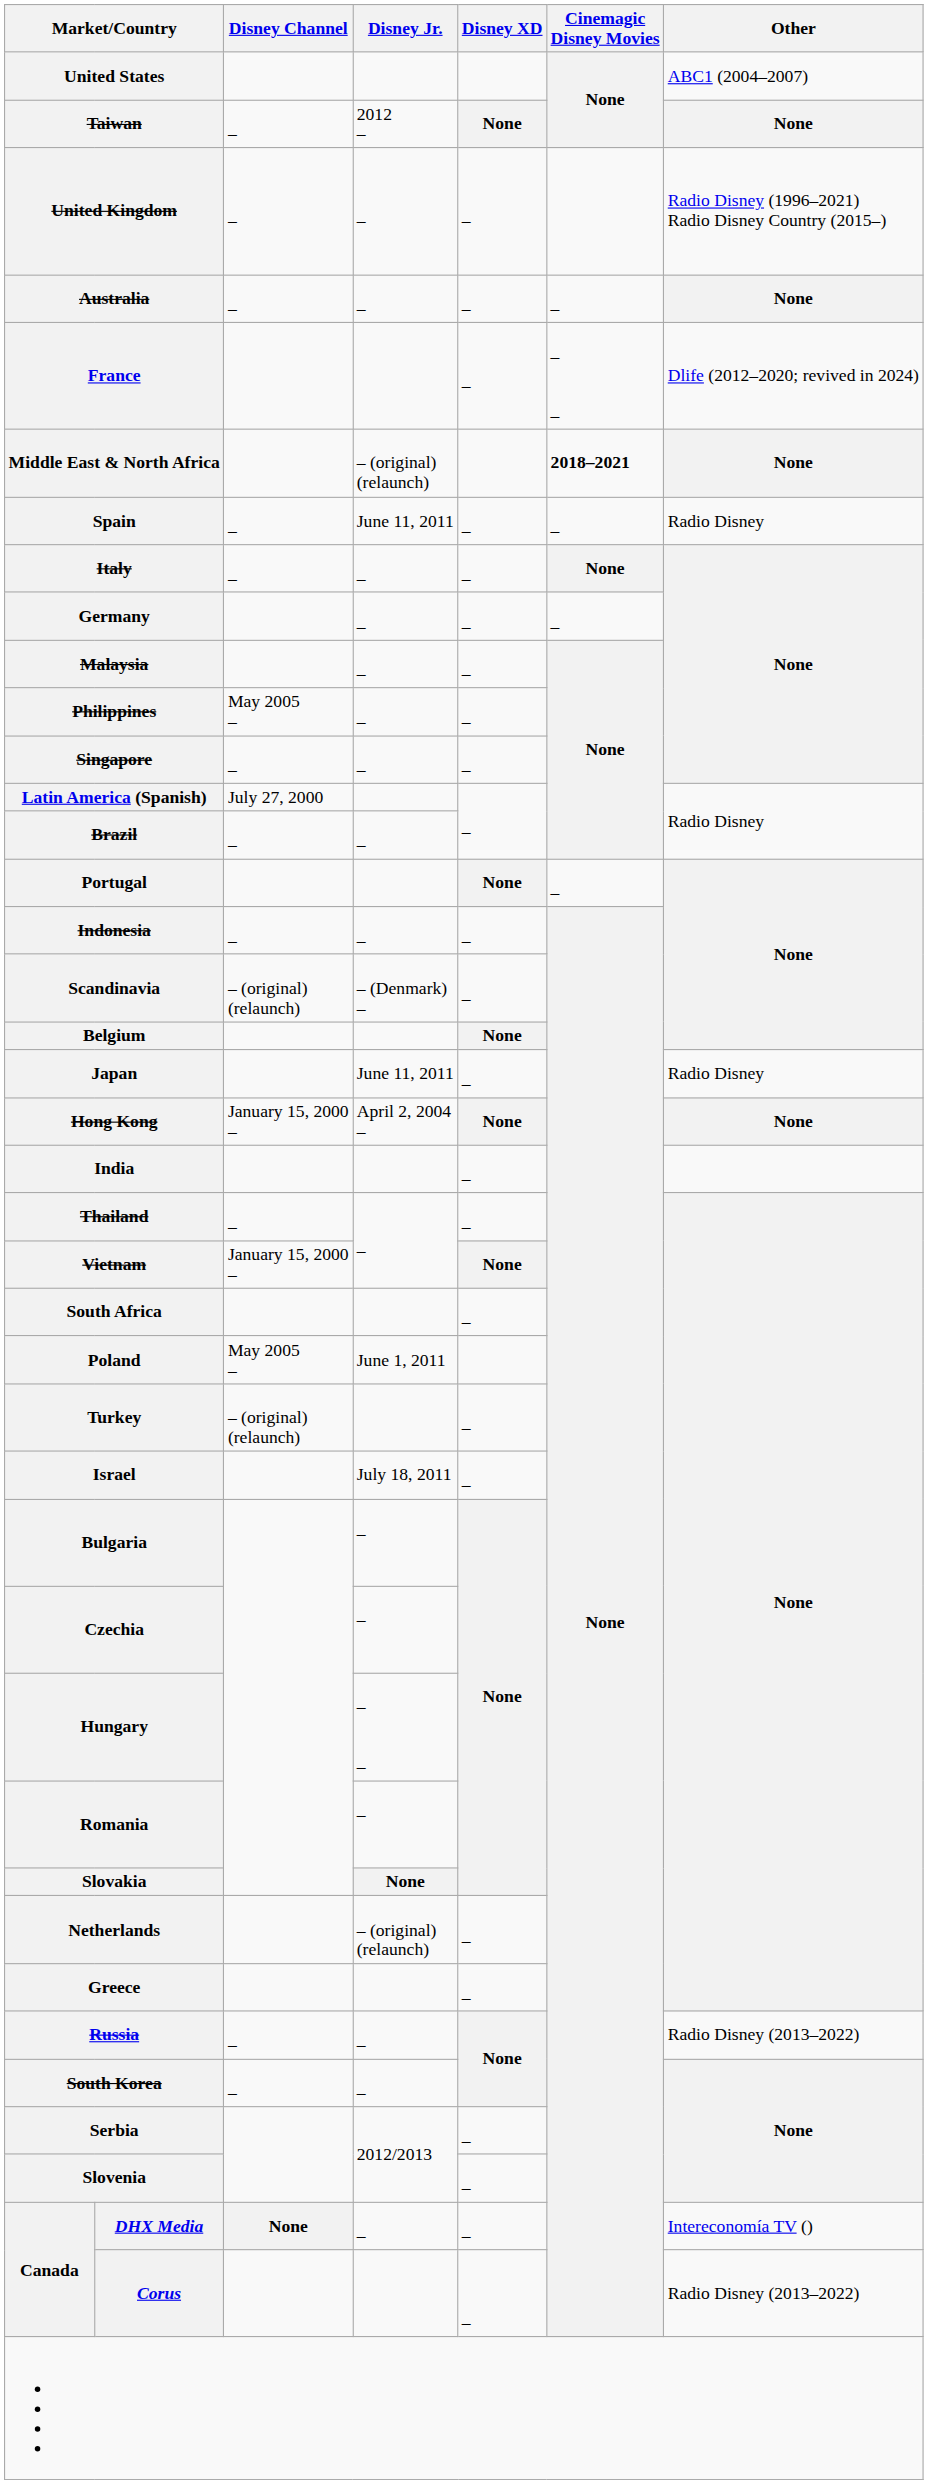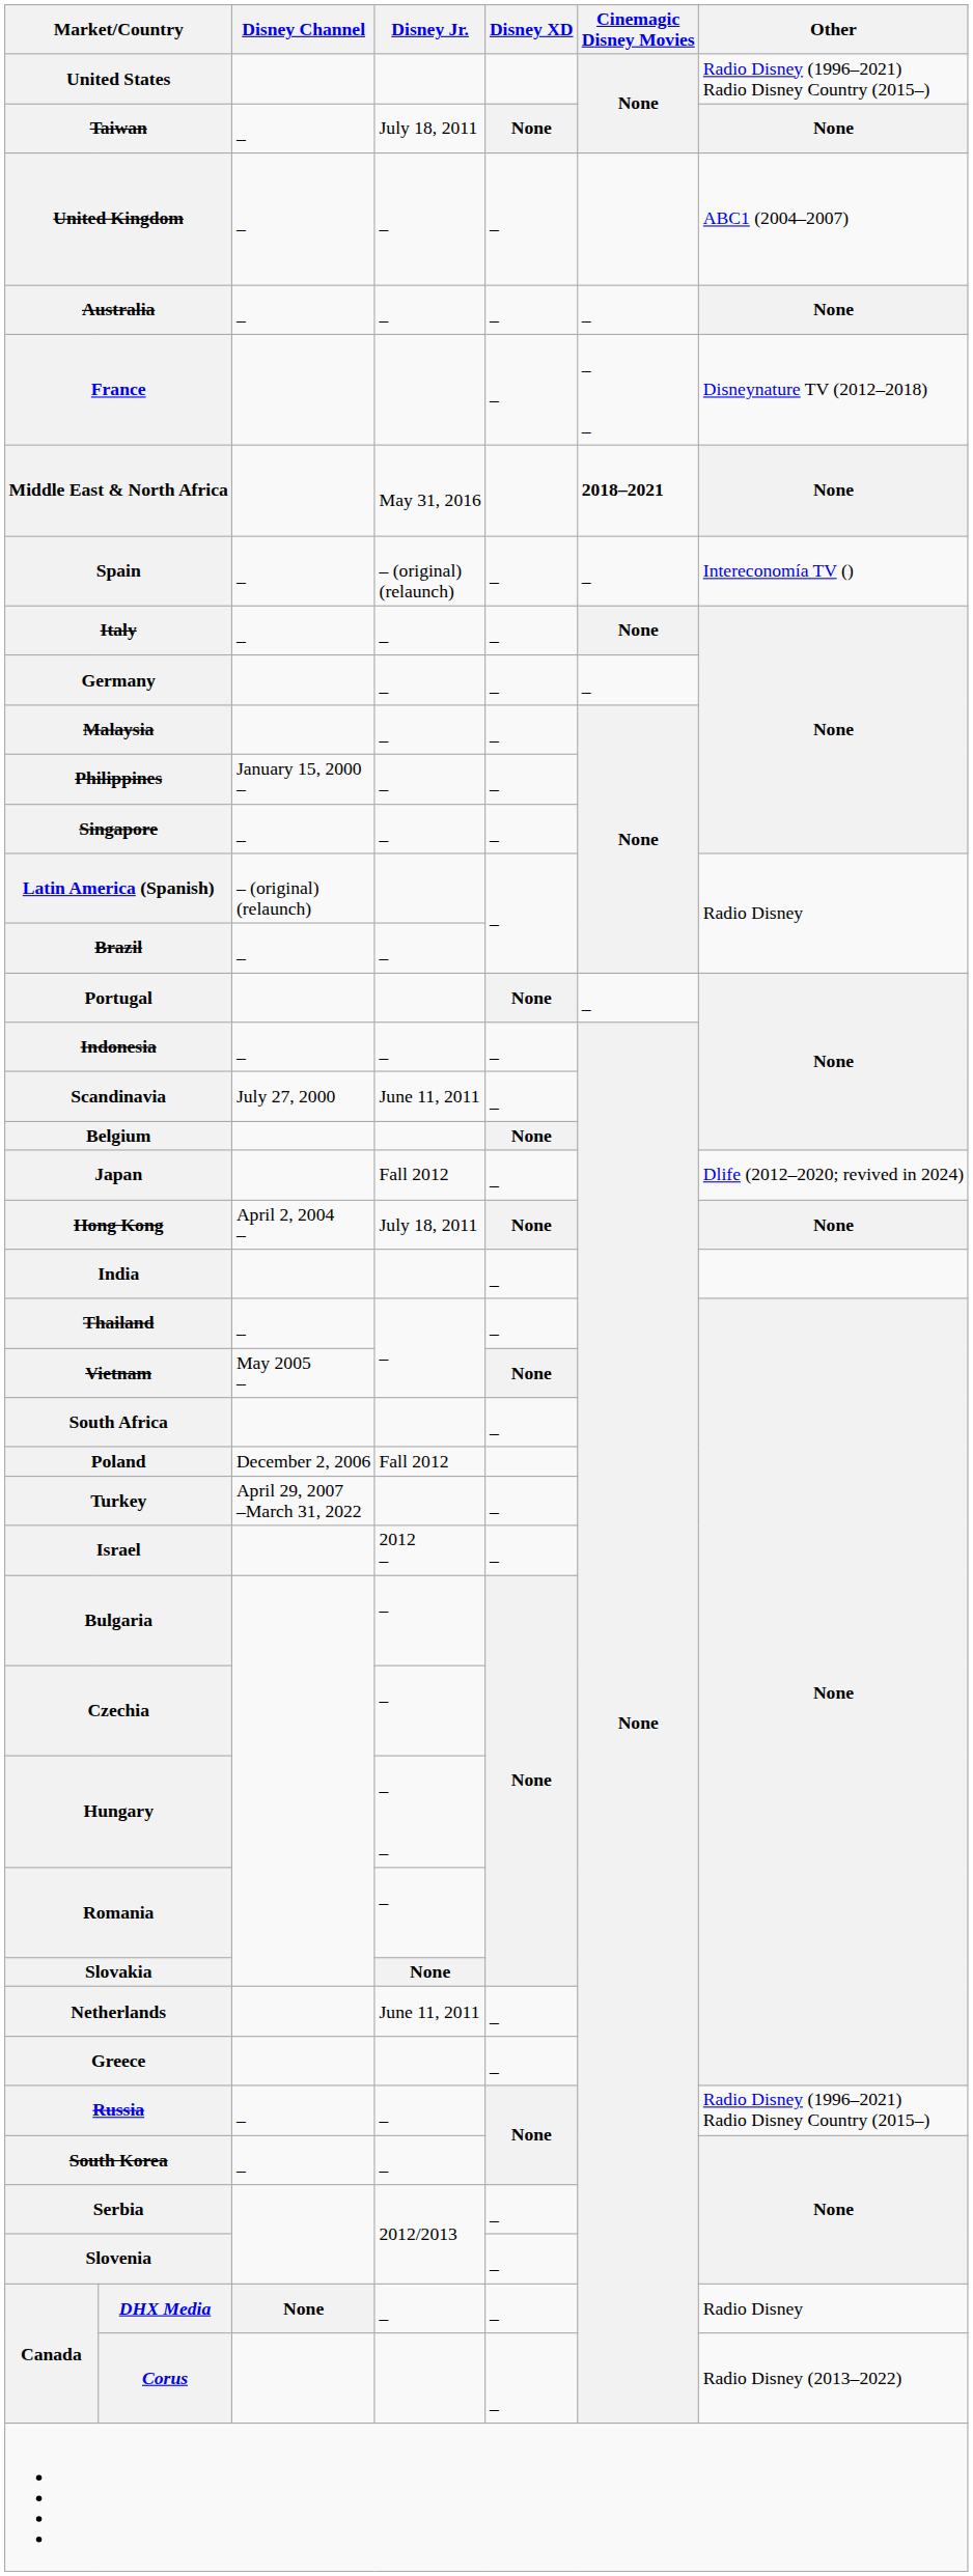United States | Other: ABC1 (2004–2007) -> Radio Disney (1996–2021) Radio Disney Country (2015–)
Taiwan | Disney Jr.: 2012 – -> July 18, 2011
United Kingdom | Other: Radio Disney (1996–2021) Radio Disney Country (2015–) -> ABC1 (2004–2007)
France | Other: Dlife (2012–2020; revived in 2024) -> Disneynature TV (2012–2018)
Middle East & North Africa | Disney Jr.: – (original) (relaunch) -> May 31, 2016
Spain | Disney Jr.: June 11, 2011 -> – (original) (relaunch)
Spain | Other: Radio Disney -> Intereconomía TV ()
Philippines | Disney Channel: May 2005 – -> January 15, 2000 –
Latin America (Spanish) | Disney Channel: July 27, 2000 -> – (original) (relaunch)
Scandinavia | Disney Channel: – (original) (relaunch) -> July 27, 2000
Scandinavia | Disney Jr.: – (Denmark) – -> June 11, 2011
Japan | Disney Jr.: June 11, 2011 -> Fall 2012
Japan | Other: Radio Disney -> Dlife (2012–2020; revived in 2024)
Hong Kong | Disney Channel: January 15, 2000 – -> April 2, 2004 –
Hong Kong | Disney Jr.: April 2, 2004 – -> July 18, 2011
Vietnam | Disney Channel: January 15, 2000 – -> May 2005 –
Poland | Disney Channel: May 2005 – -> December 2, 2006
Poland | Disney Jr.: June 1, 2011 -> Fall 2012
Turkey | Disney Channel: – (original) (relaunch) -> April 29, 2007 –March 31, 2022
Israel | Disney Jr.: July 18, 2011 -> 2012 –
Netherlands | Disney Jr.: – (original) (relaunch) -> June 11, 2011
Russia | Other: Radio Disney (2013–2022) -> Radio Disney (1996–2021) Radio Disney Country (2015–)
DHX Media | Other: Intereconomía TV () -> Radio Disney
